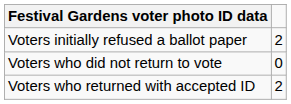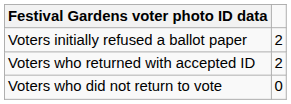rows swapped: Voters who returned with accepted ID <-> Voters who did not return to vote
